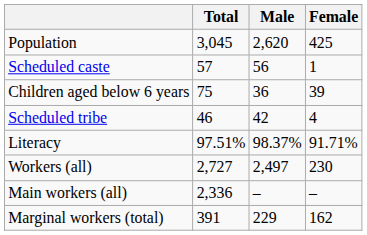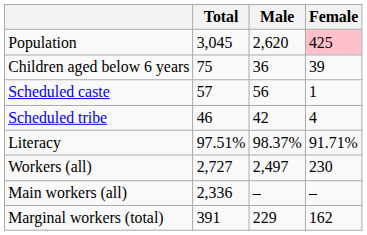Population | Female: no background -> pink background
rows swapped: Children aged below 6 years <-> Scheduled caste
